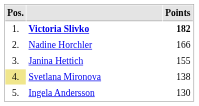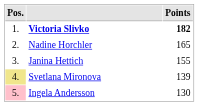Nadine Horchler | Points: 166 -> 165
Svetlana Mironova | Points: 138 -> 139
Ingela Andersson | Pos.: no background -> pink background
